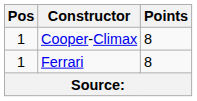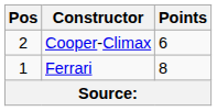Cooper-Climax | Pos: 1 -> 2
Cooper-Climax | Points: 8 -> 6
